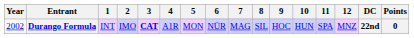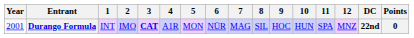Durango Formula | Year: 2002 -> 2001
